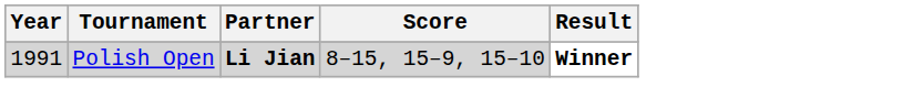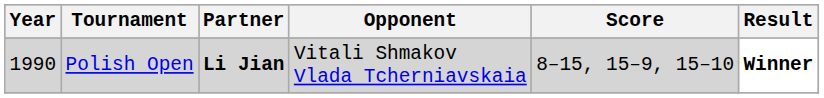+ column: Opponent | Vitali Shmakov Vlada Tcherniavskaia
Polish Open | Year: 1991 -> 1990
